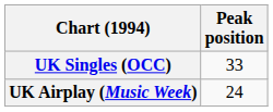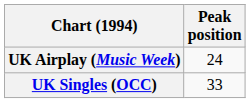rows swapped: UK Singles (OCC) <-> UK Airplay (Music Week)
